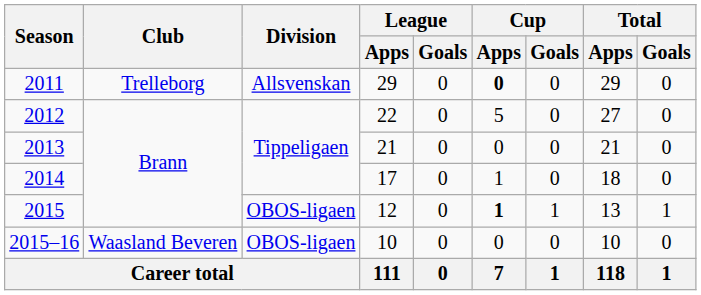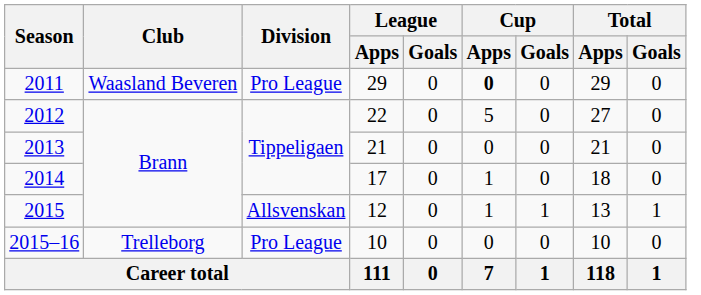2011 | Club: Trelleborg -> Waasland Beveren
2011 | Division: Allsvenskan -> Pro League
2015 | Division: OBOS-ligaen -> Allsvenskan
2015 | Cup / Apps: bold -> normal
2015–16 | Club: Waasland Beveren -> Trelleborg
2015–16 | Division: OBOS-ligaen -> Pro League
